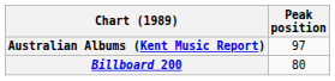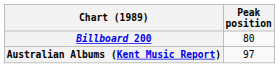rows swapped: Australian Albums (Kent Music Report) <-> Billboard 200
